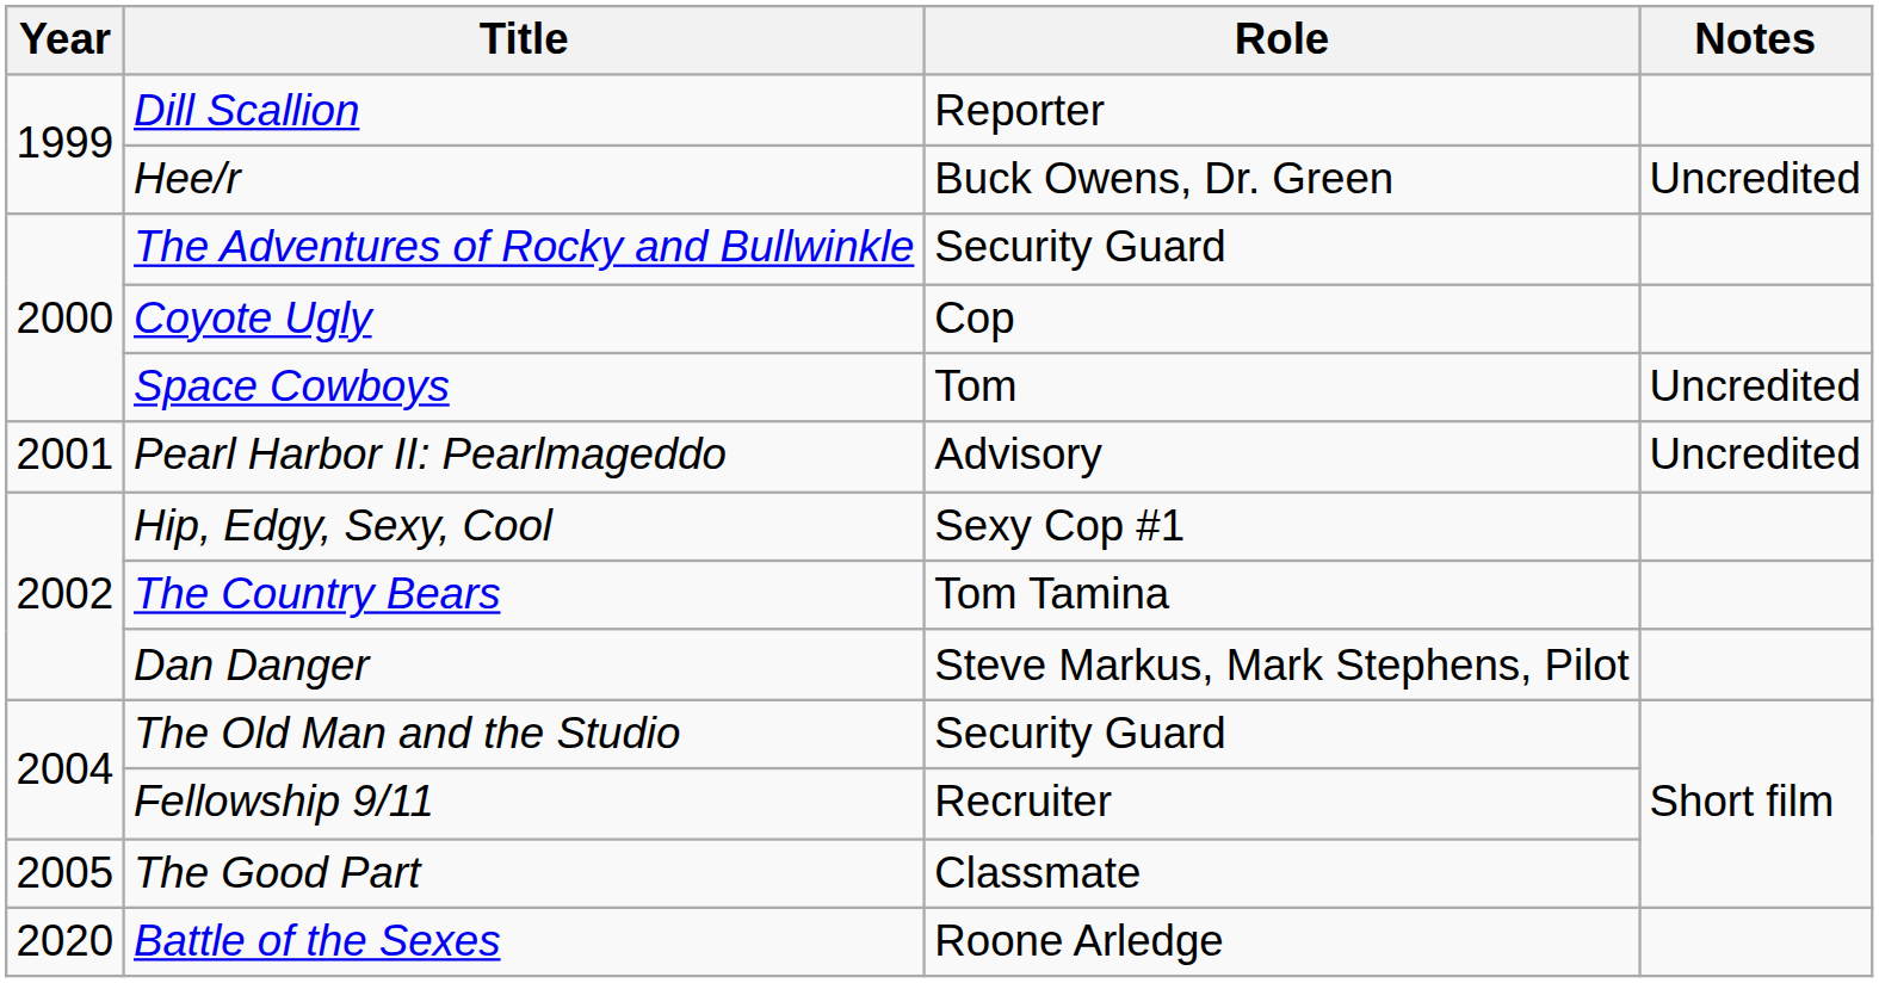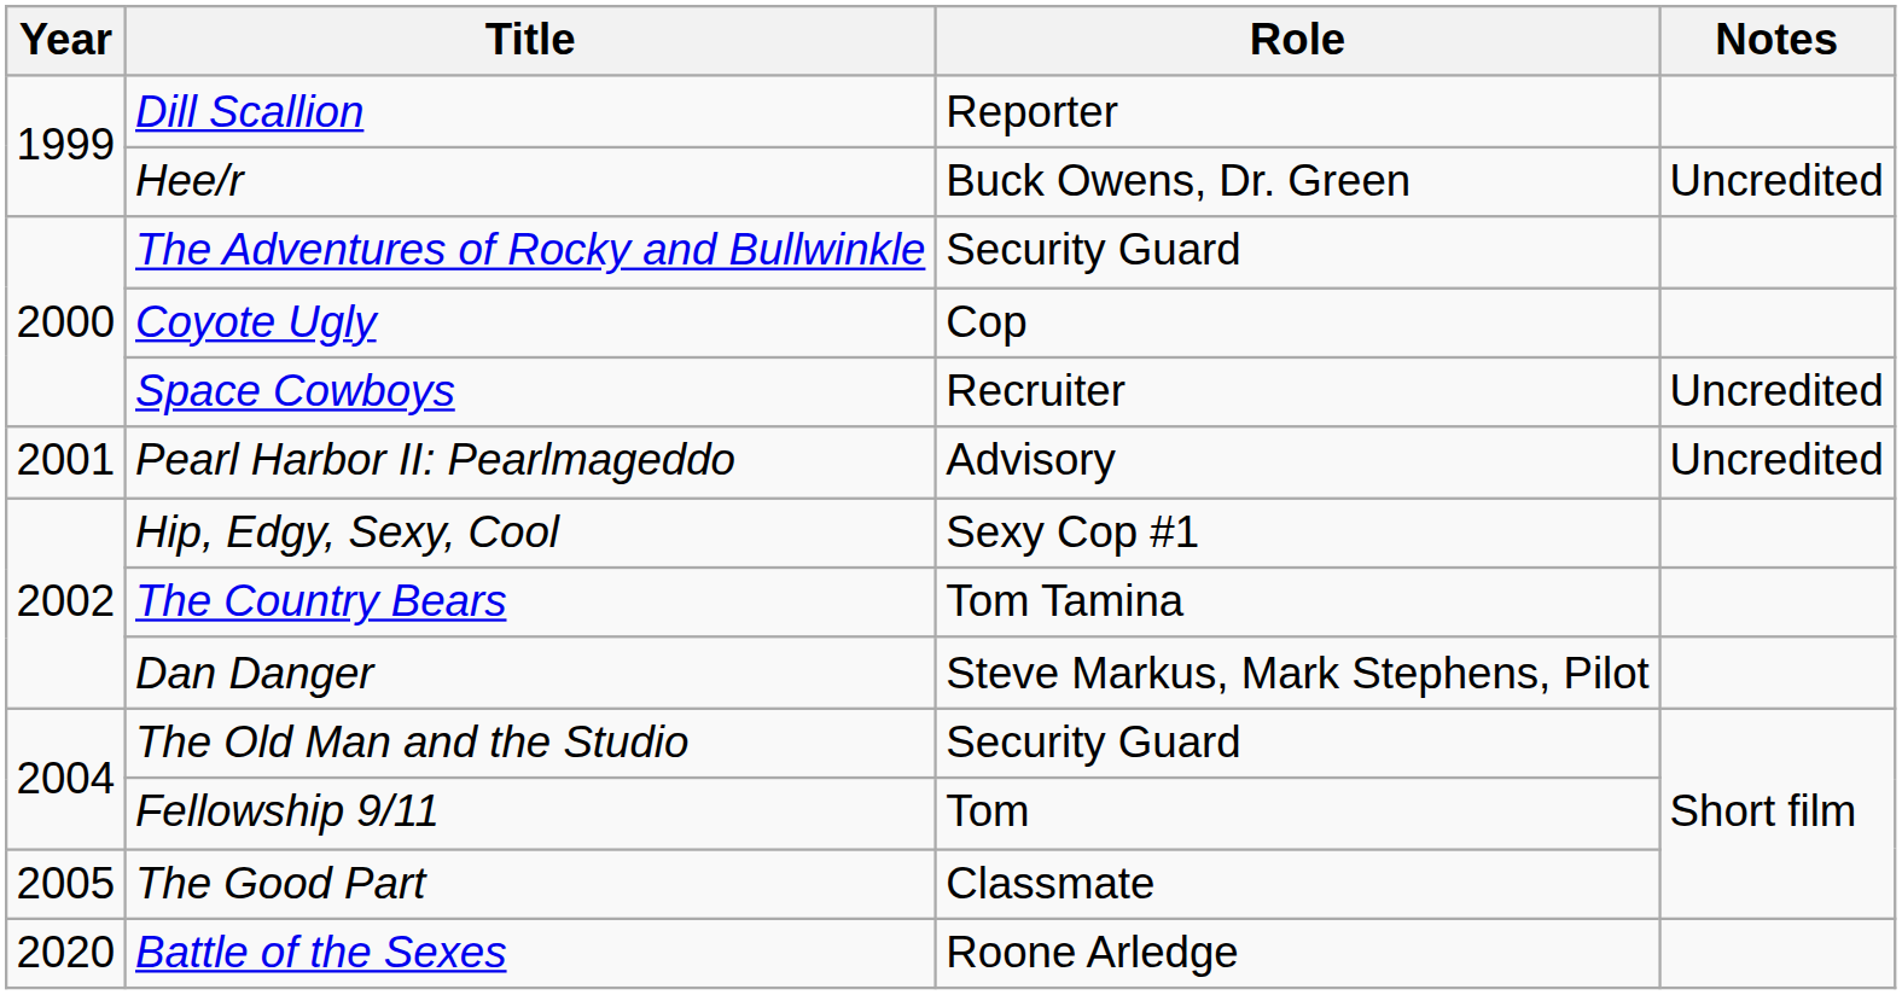Space Cowboys | Role: Tom -> Recruiter
Fellowship 9/11 | Role: Recruiter -> Tom
